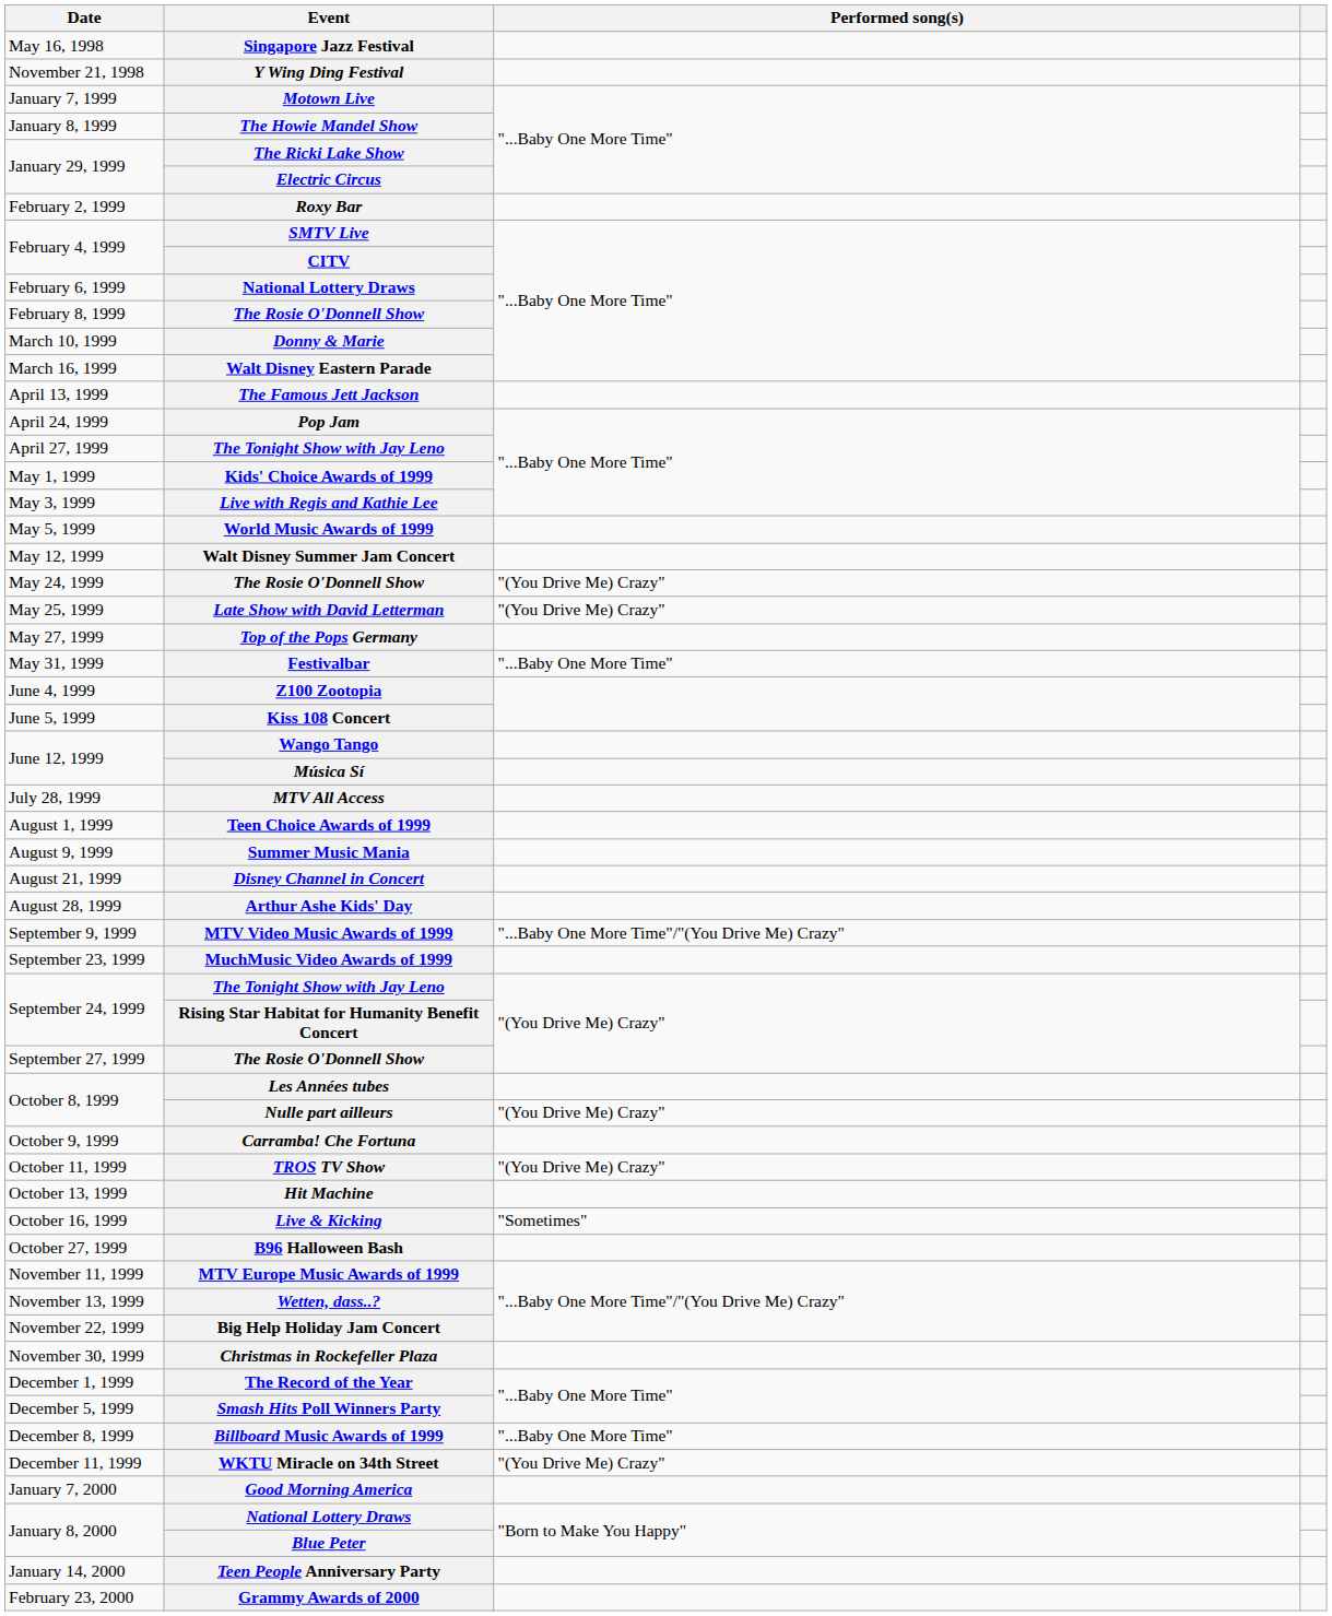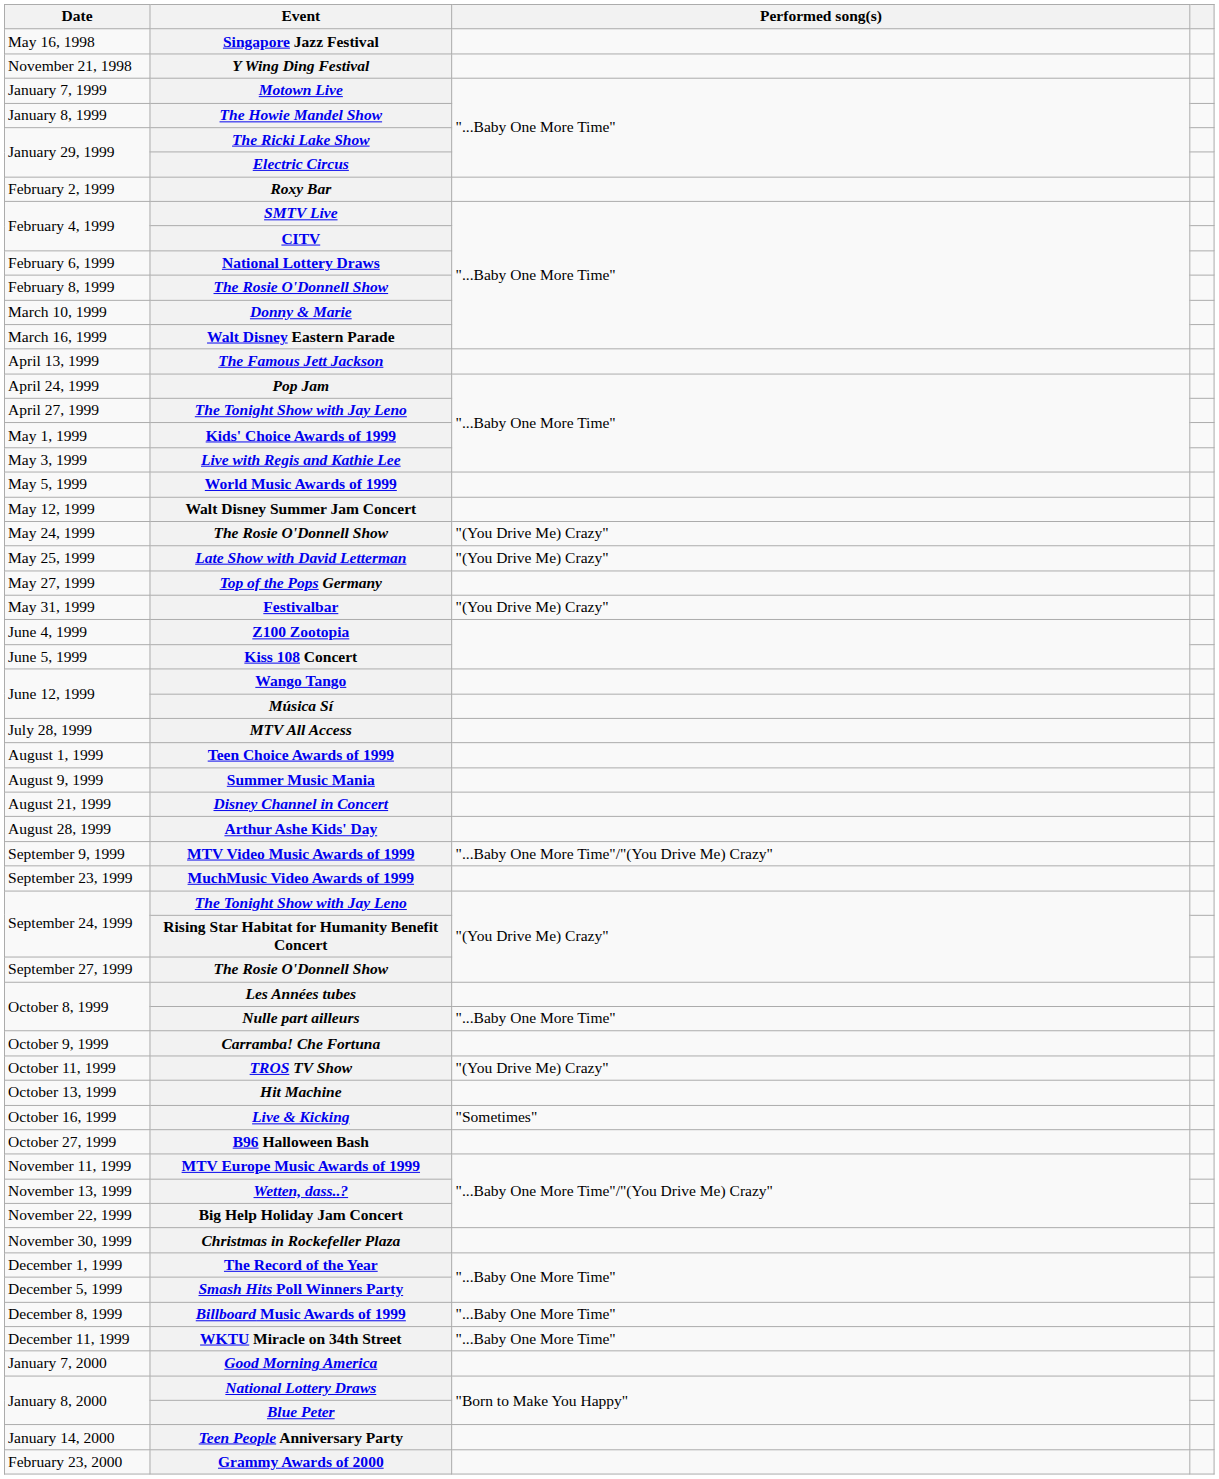Festivalbar | Performed song(s): "...Baby One More Time" -> "(You Drive Me) Crazy"
Nulle part ailleurs | Performed song(s): "(You Drive Me) Crazy" -> "...Baby One More Time"
WKTU Miracle on 34th Street | Performed song(s): "(You Drive Me) Crazy" -> "...Baby One More Time"
